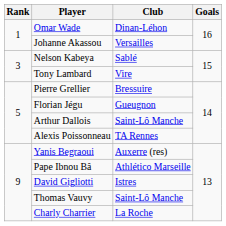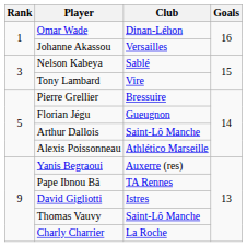Alexis Poissonneau | Club: TA Rennes -> Athlético Marseille
Pape Ibnou Bâ | Club: Athlético Marseille -> TA Rennes
